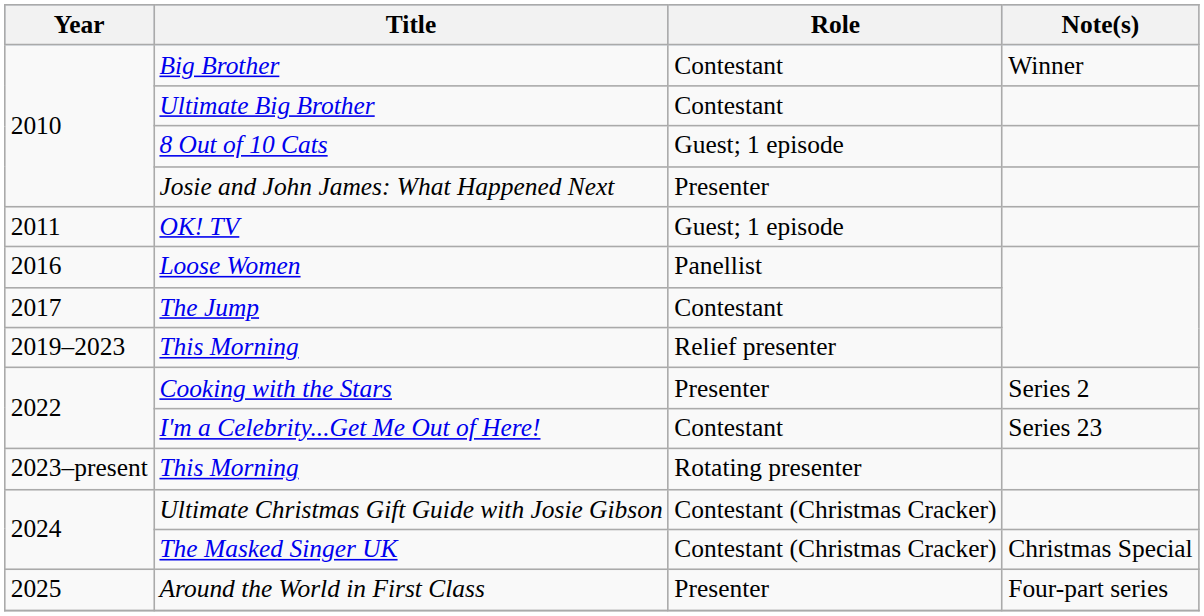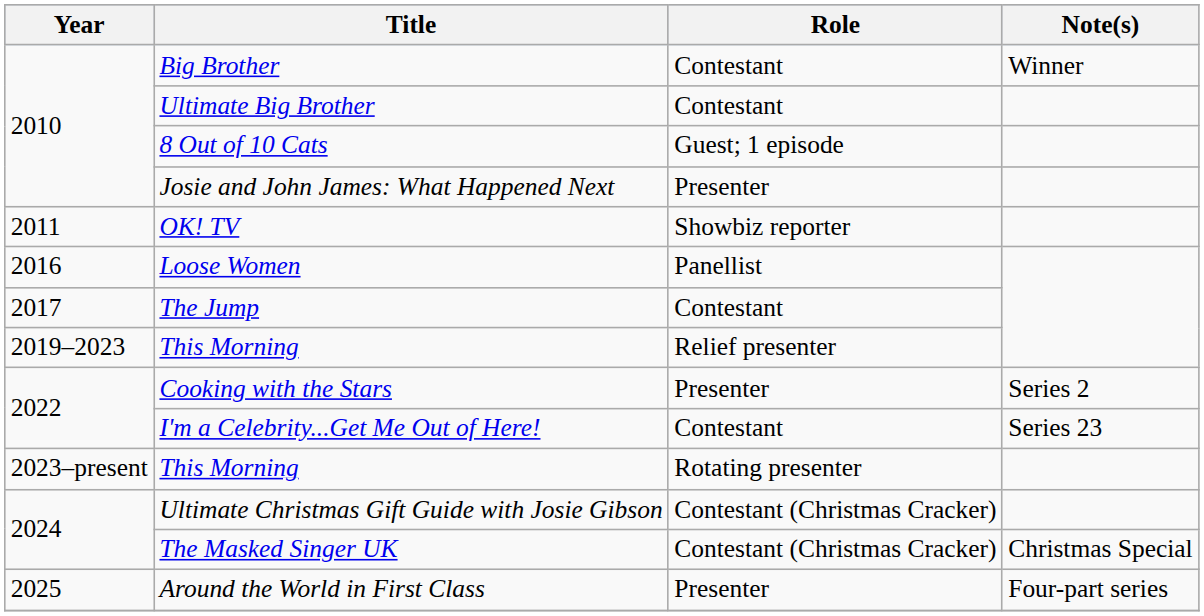OK! TV | Role: Guest; 1 episode -> Showbiz reporter
